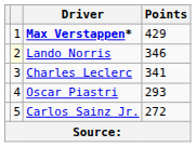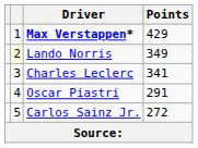Lando Norris | Points: 346 -> 349
Oscar Piastri | Points: 293 -> 291
